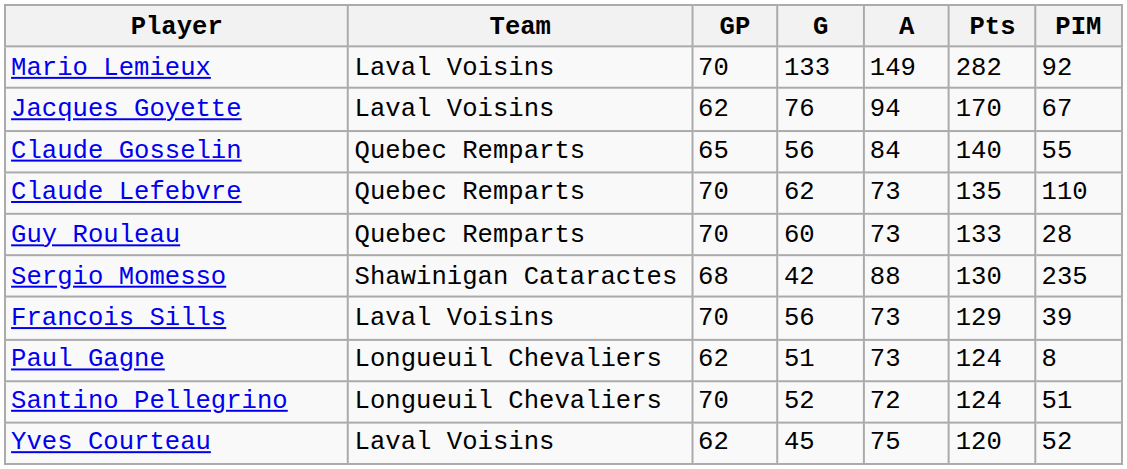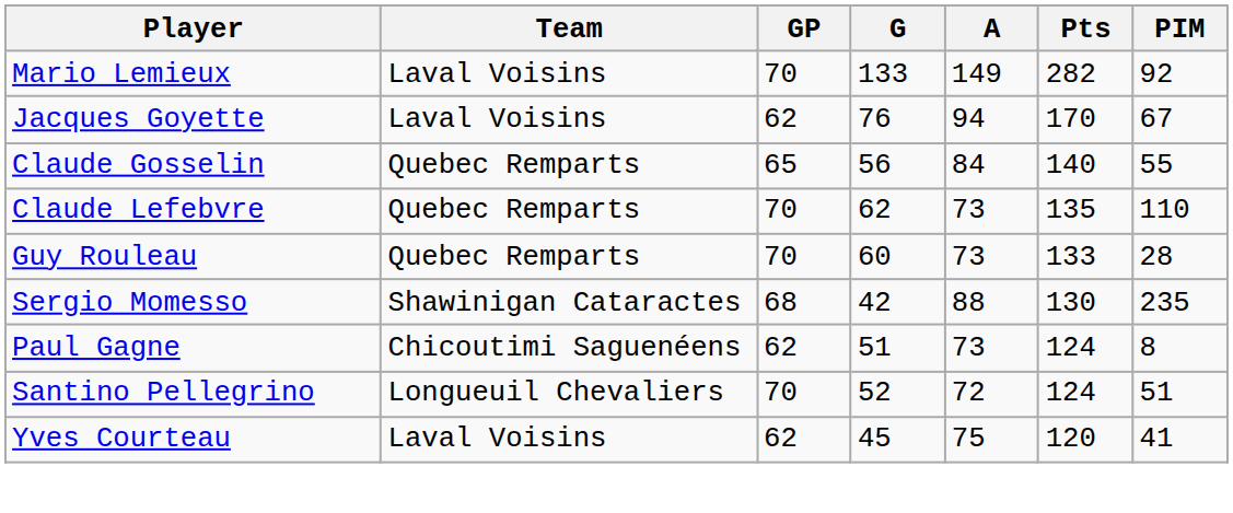- row: Francois Sills | Laval Voisins | 70 | 56 | 73 | 129 | 39
Paul Gagne | Team: Longueuil Chevaliers -> Chicoutimi Saguenéens
Yves Courteau | PIM: 52 -> 41
